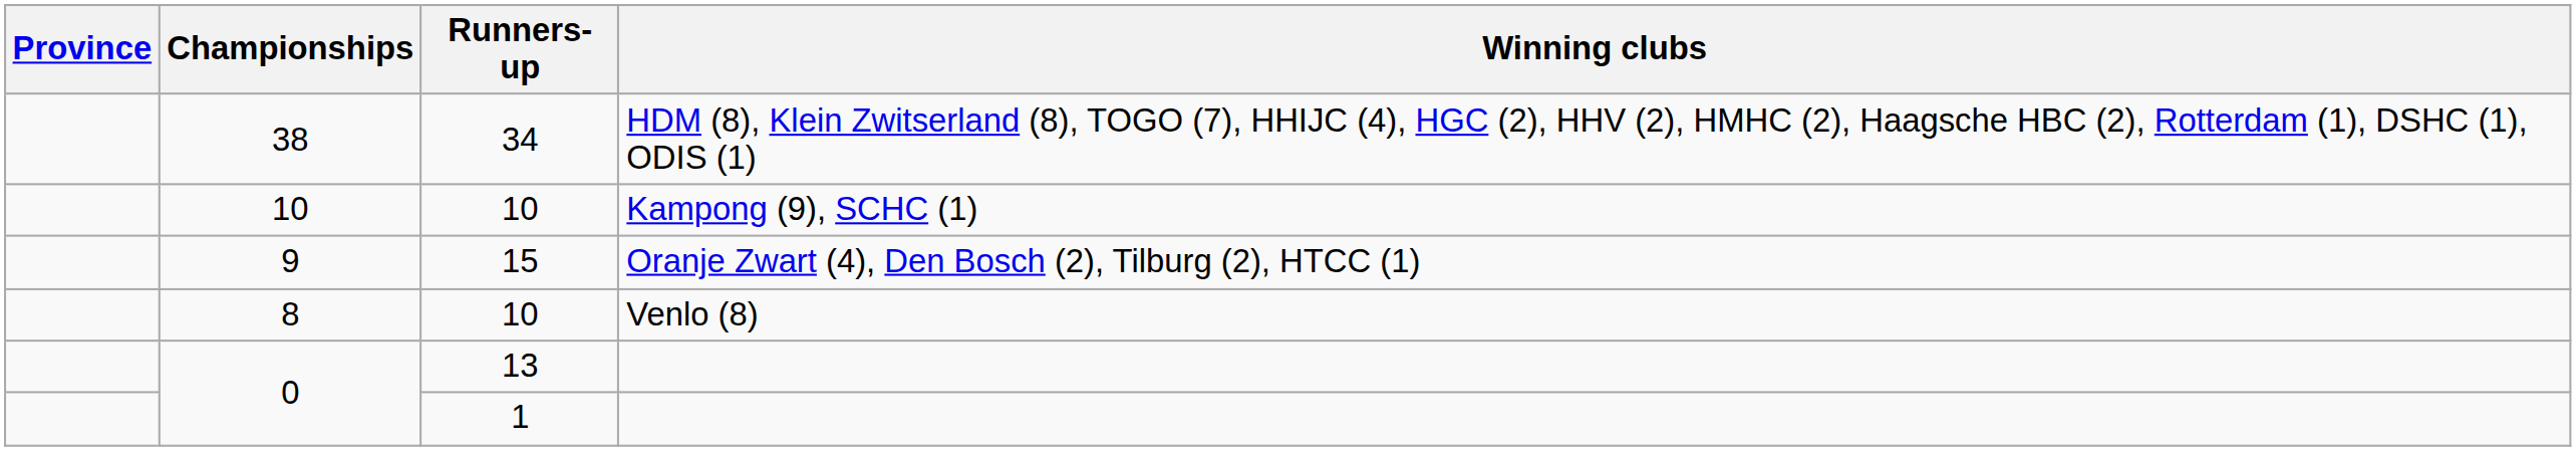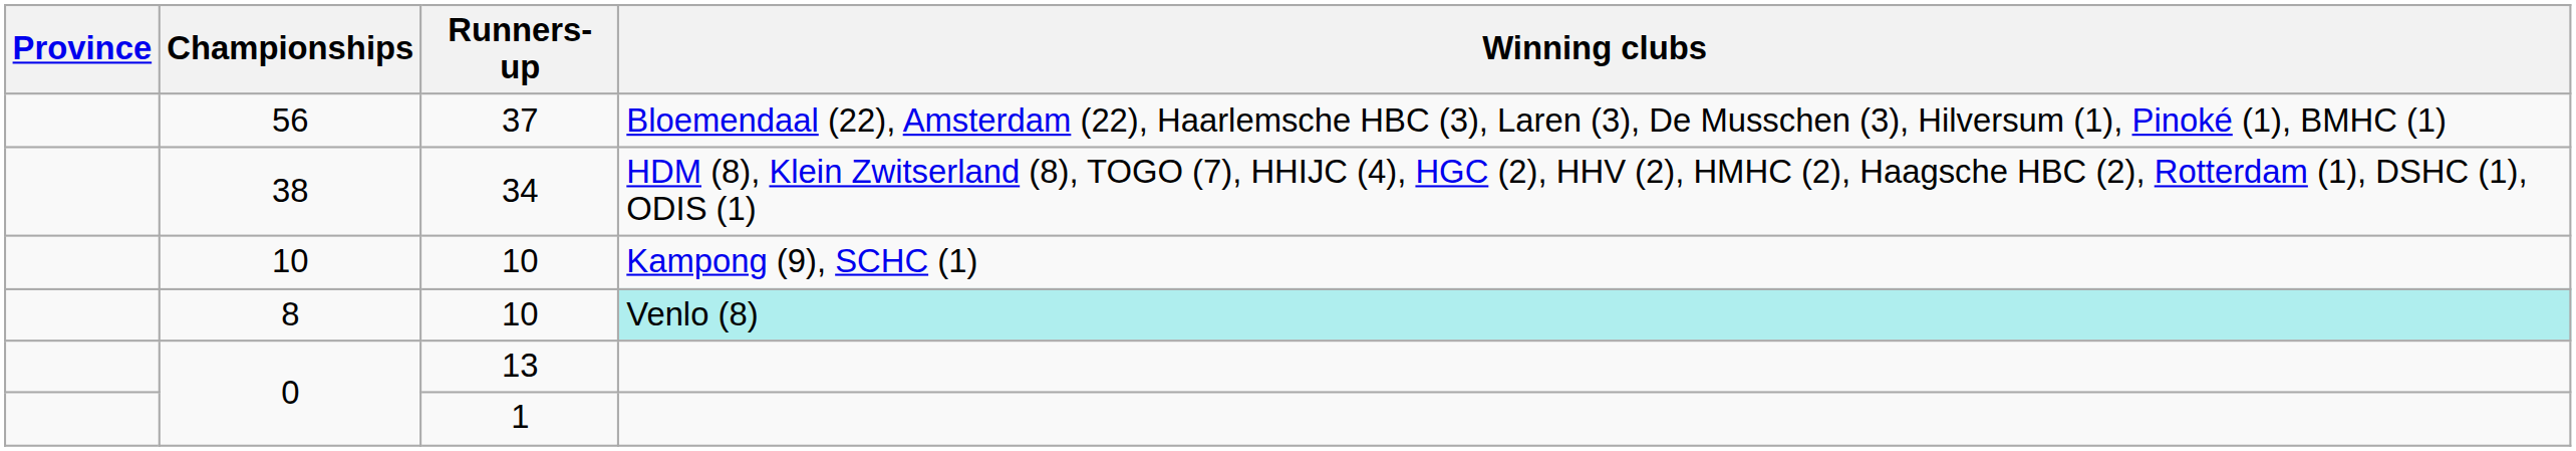+ row: 56 | 37 | Bloemendaal (22), Amsterdam (22), Haarlemsche HBC (3), Laren (3), De Musschen (3), Hilversum (1), Pinoké (1), BMHC (1)
- row: 9 | 15 | Oranje Zwart (4), Den Bosch (2), Tilburg (2), HTCC (1)
8 | Winning clubs: no background -> paleturquoise background
